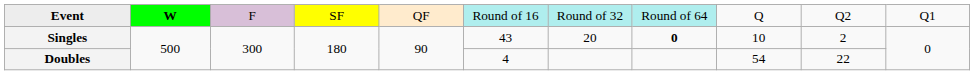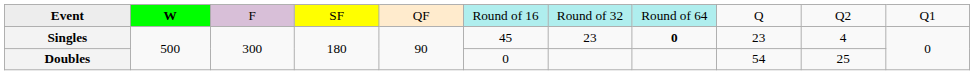Singles | column 6: 43 -> 45
Singles | column 7: 20 -> 23
Singles | column 9: 10 -> 23
Singles | column 10: 2 -> 4
Doubles | column 6: 4 -> 0
Doubles | column 10: 22 -> 25
